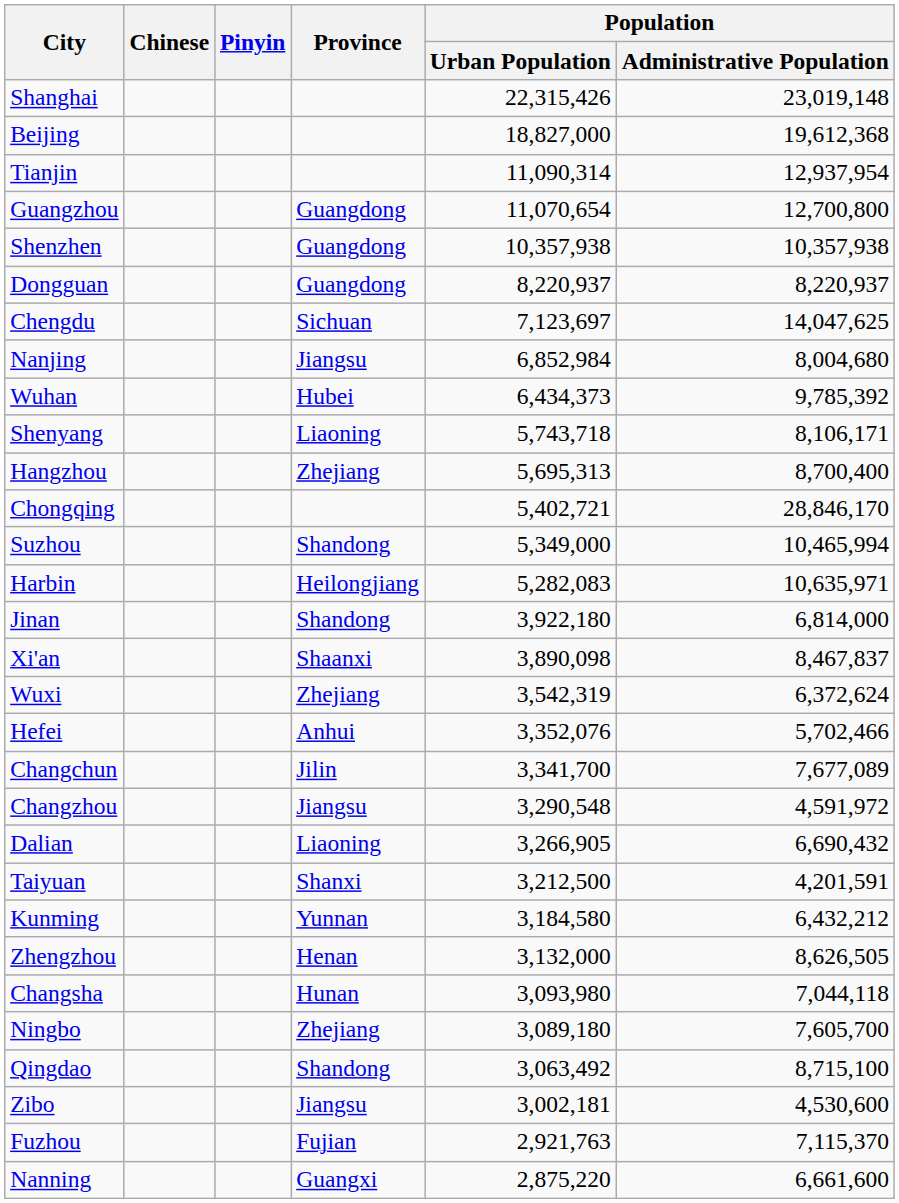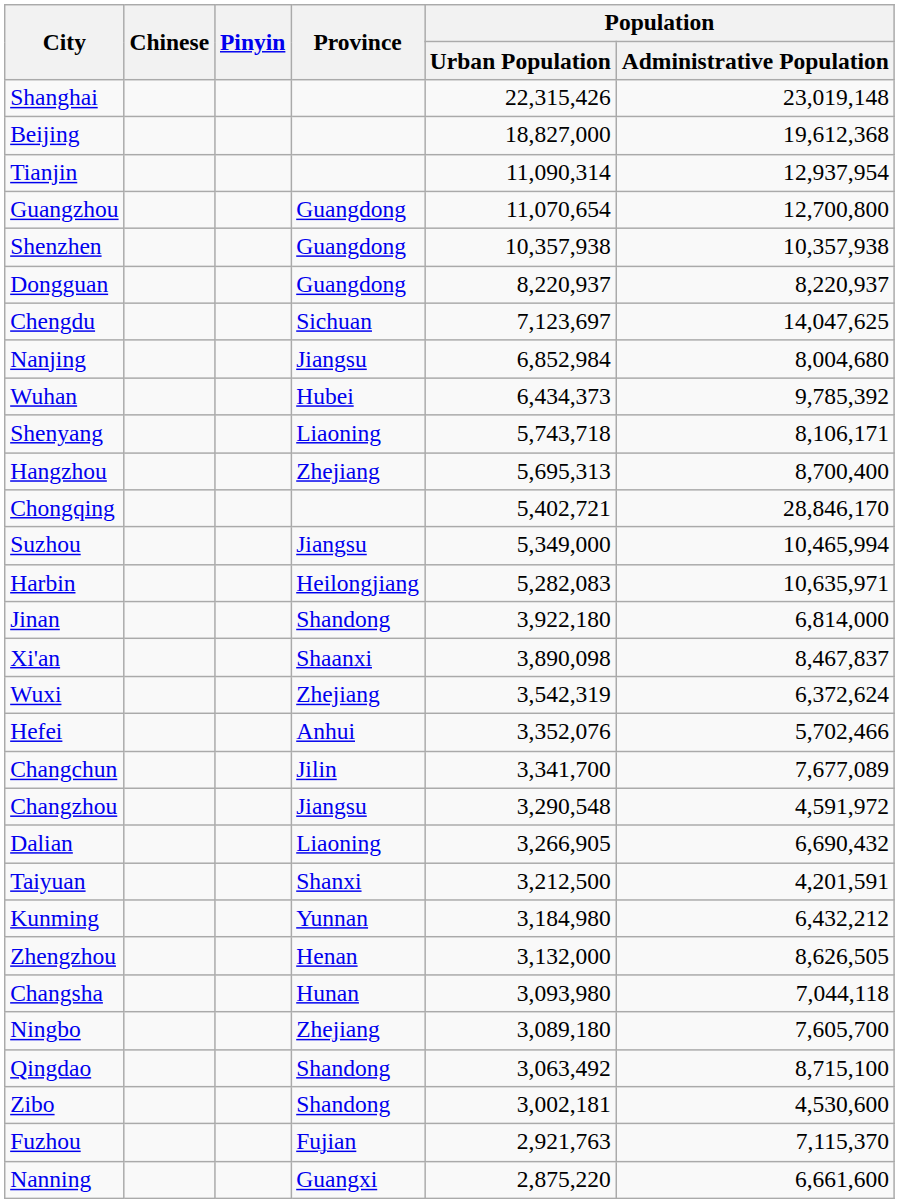Suzhou | Province: Shandong -> Jiangsu
Kunming | Population / Urban Population: 3,184,580 -> 3,184,980
Zibo | Province: Jiangsu -> Shandong
